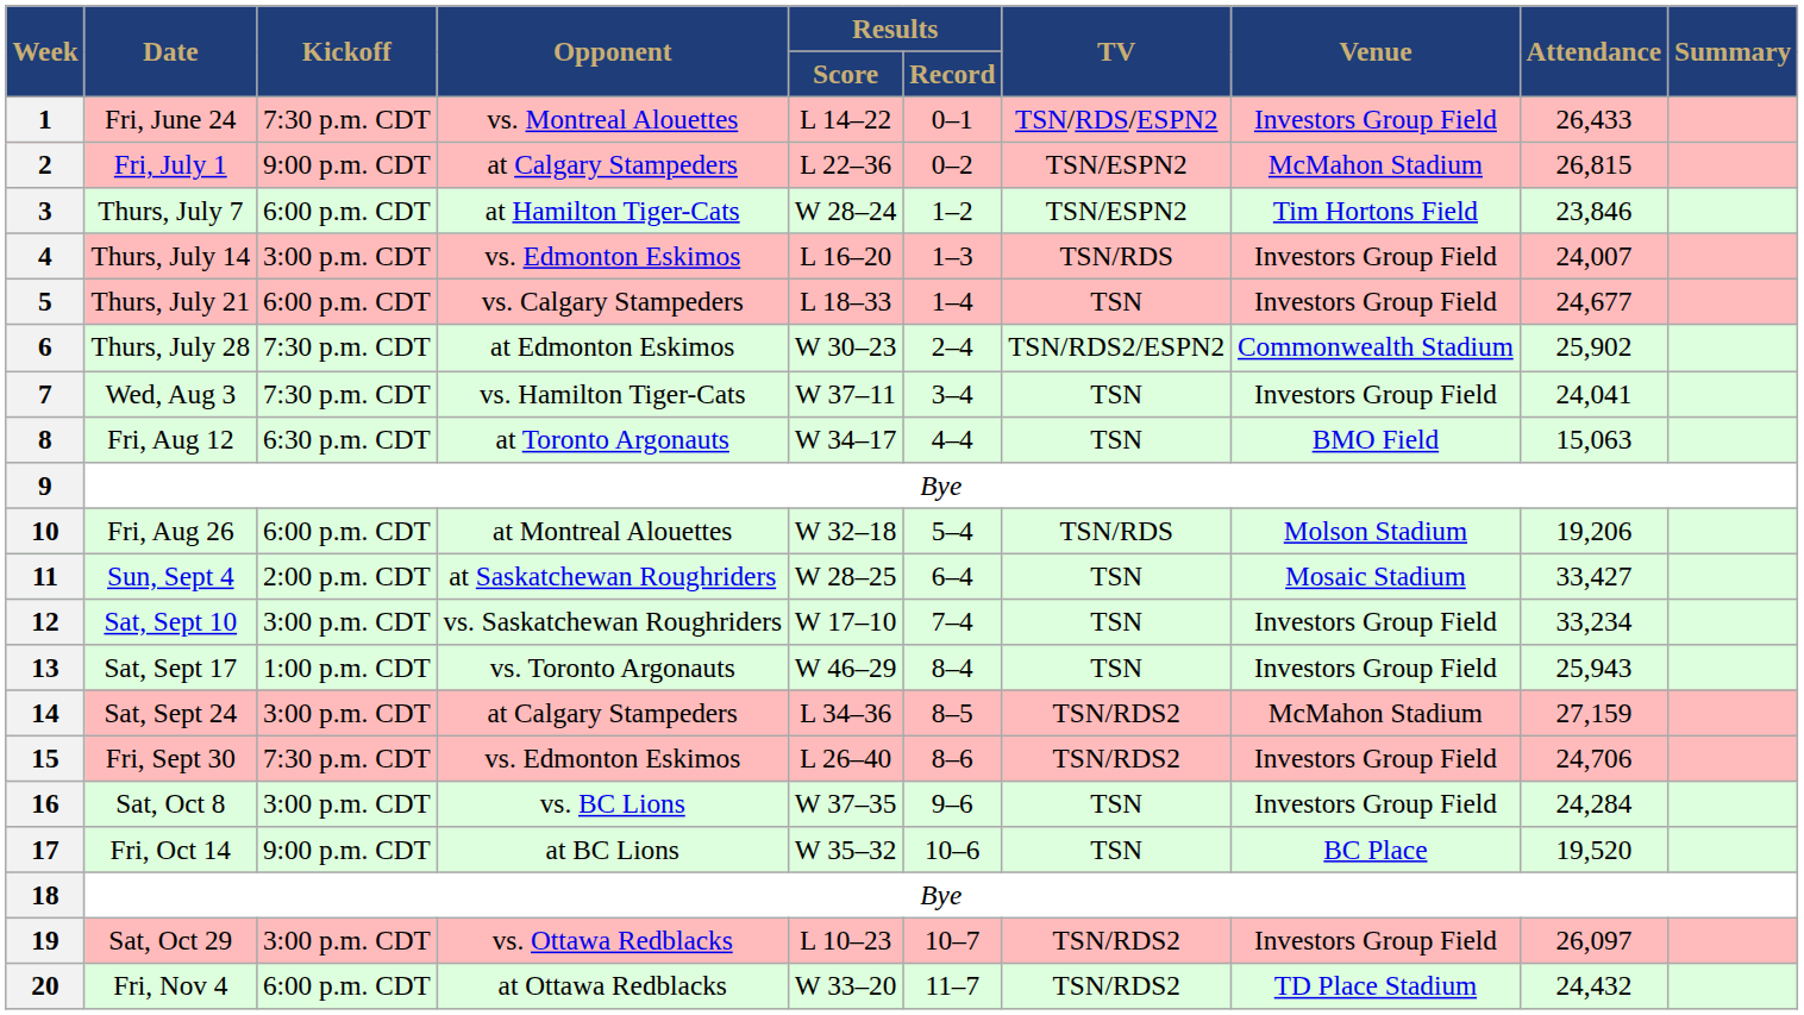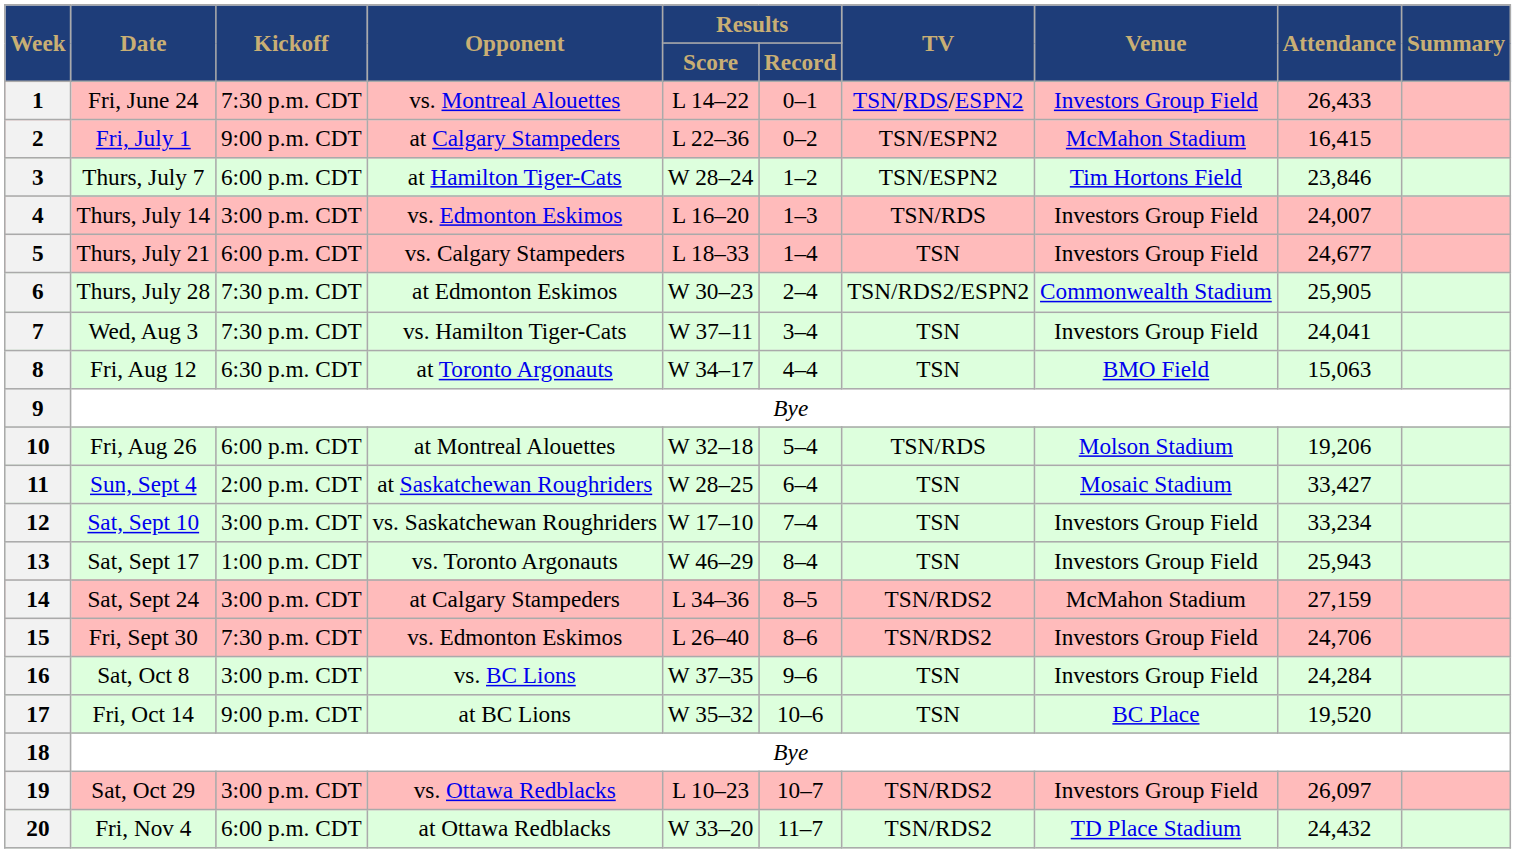2 | Attendance: 26,815 -> 16,415
6 | Attendance: 25,902 -> 25,905
